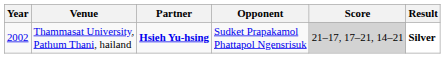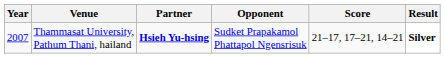Thammasat University, Pathum Thani, hailand | Year: 2002 -> 2007
Thammasat University, Pathum Thani, hailand | Score: lightgrey background -> no background
